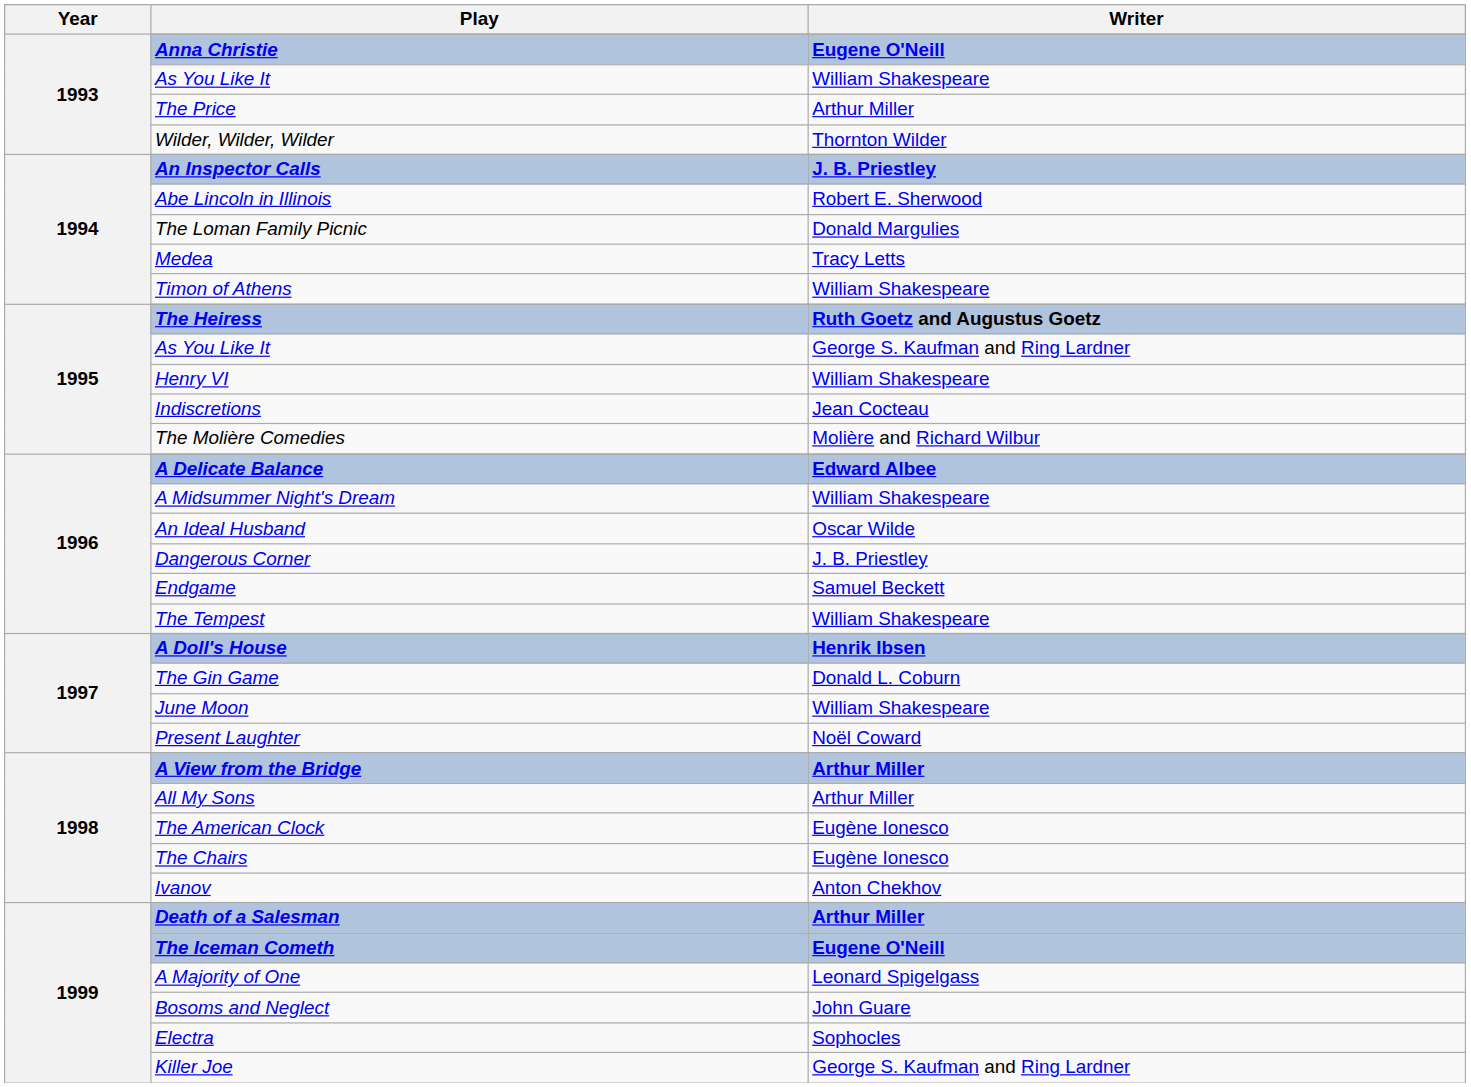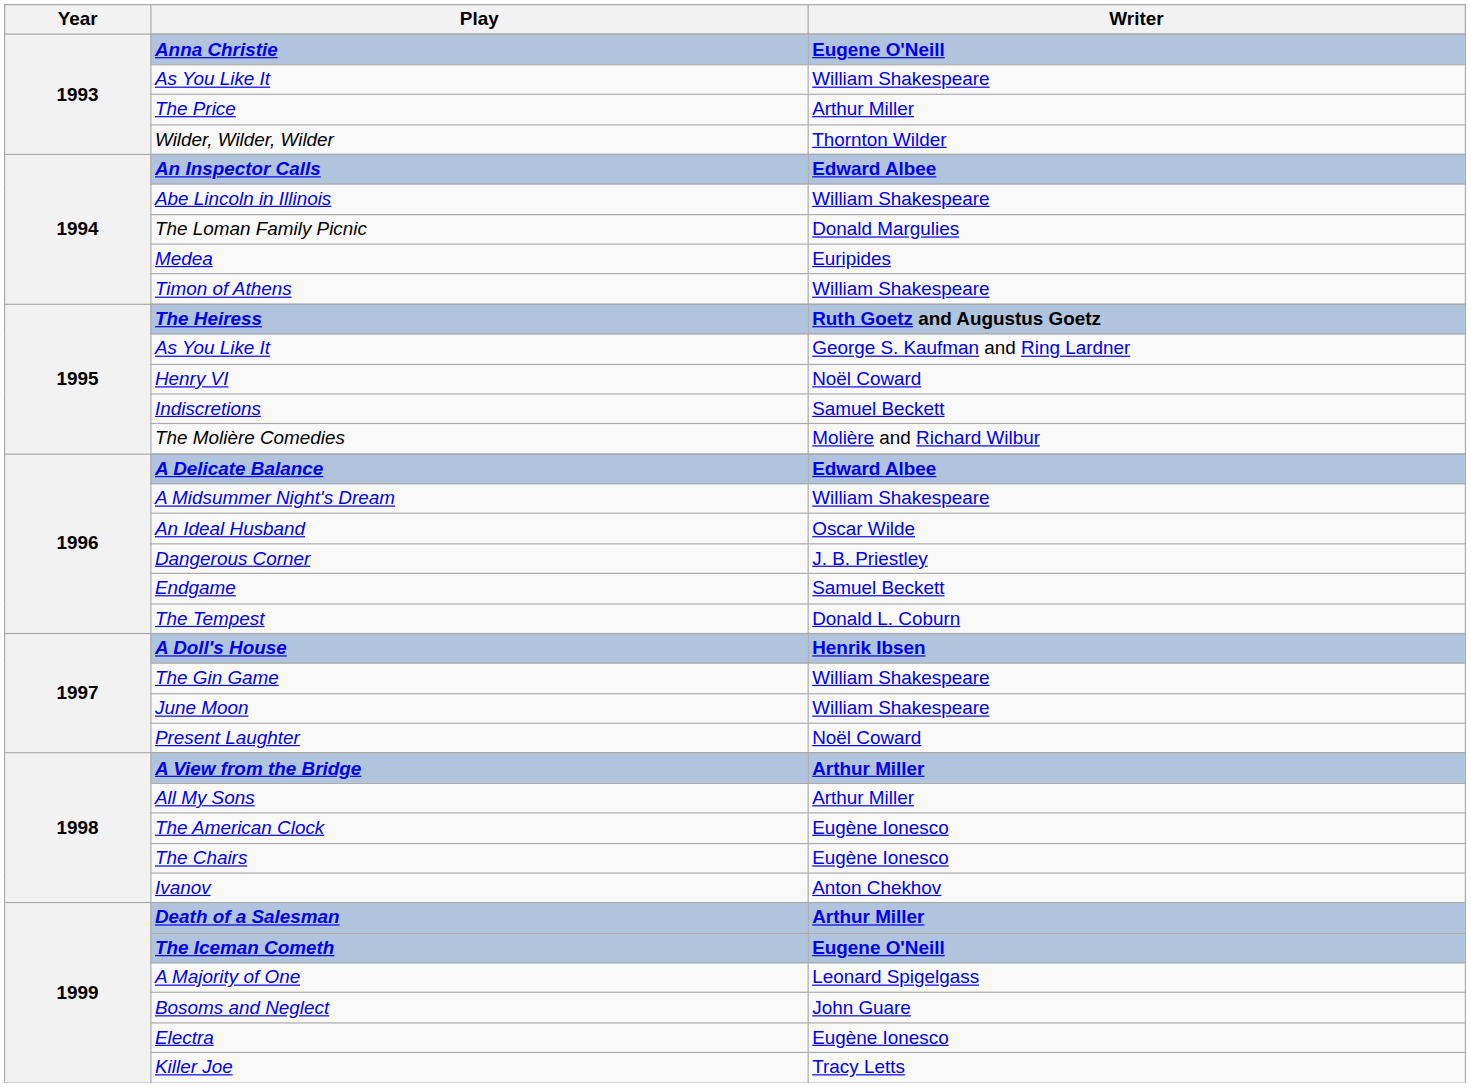An Inspector Calls | Writer: J. B. Priestley -> Edward Albee
Abe Lincoln in Illinois | Writer: Robert E. Sherwood -> William Shakespeare
Medea | Writer: Tracy Letts -> Euripides
Henry VI | Writer: William Shakespeare -> Noël Coward
Indiscretions | Writer: Jean Cocteau -> Samuel Beckett
The Tempest | Writer: William Shakespeare -> Donald L. Coburn
The Gin Game | Writer: Donald L. Coburn -> William Shakespeare
Electra | Writer: Sophocles -> Eugène Ionesco
Killer Joe | Writer: George S. Kaufman and Ring Lardner -> Tracy Letts
